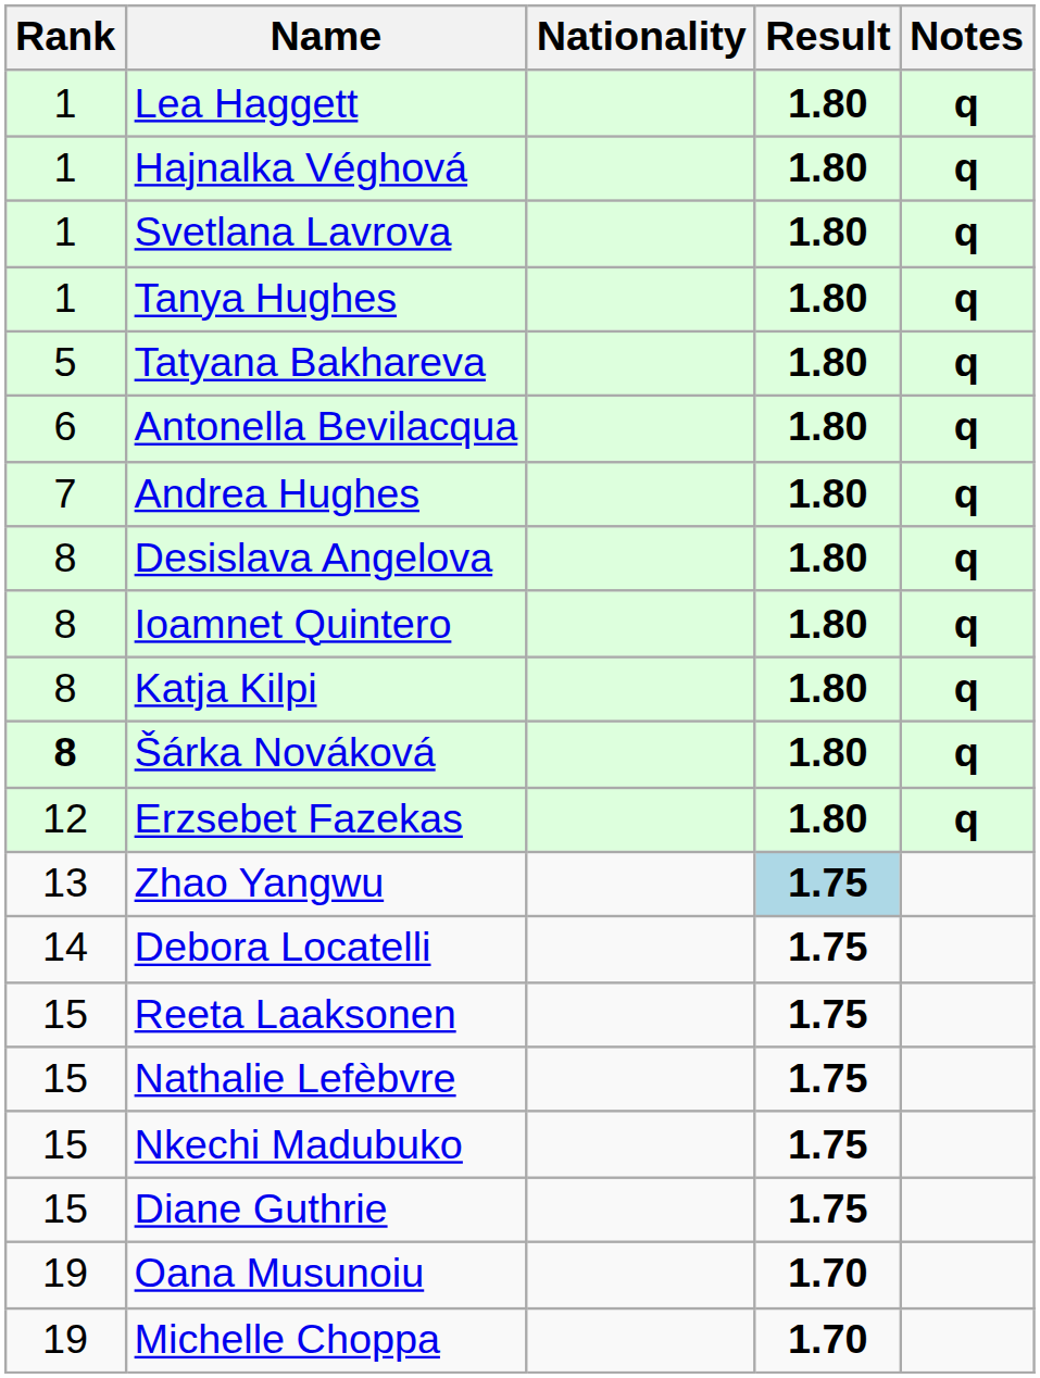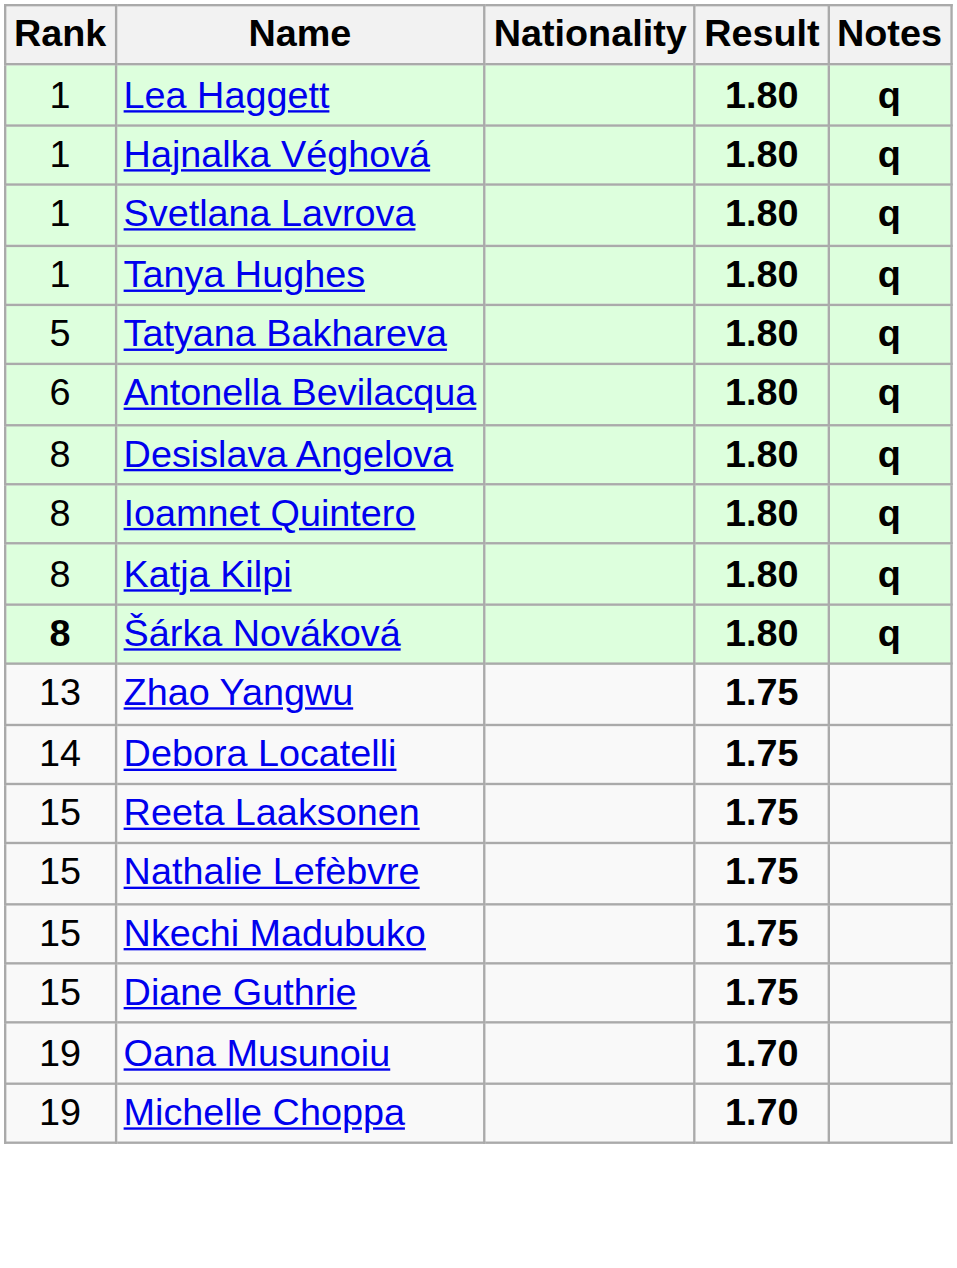- row: 7 | Andrea Hughes | 1.80 | q
- row: 12 | Erzsebet Fazekas | 1.80 | q
Zhao Yangwu | Result: lightblue background -> no background
